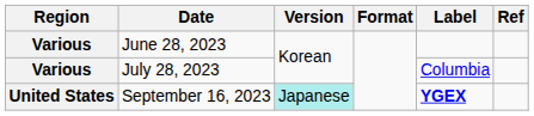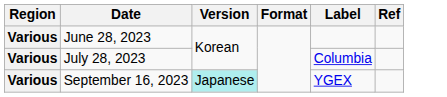September 16, 2023 | Region: United States -> Various
September 16, 2023 | Label: bold -> normal
